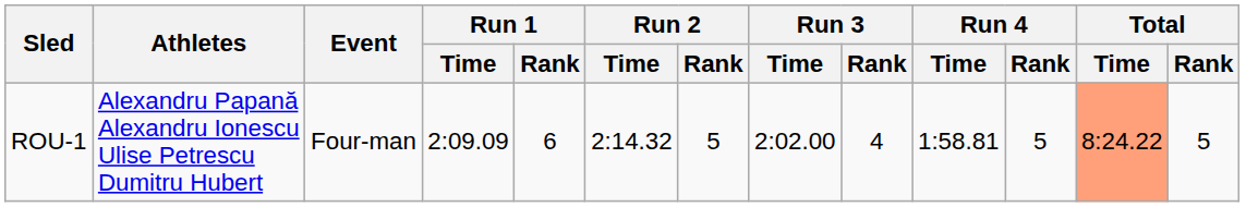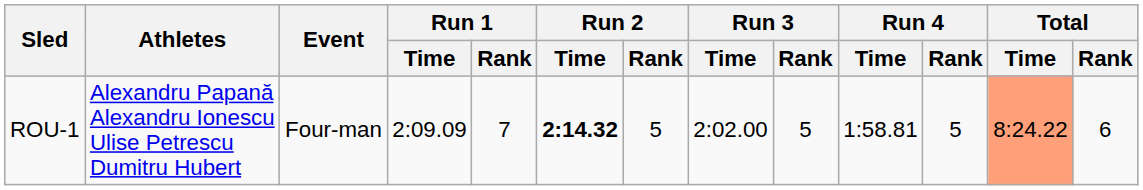ROU-1 | Run 1 / Rank: 6 -> 7
ROU-1 | Run 2 / Time: normal -> bold
ROU-1 | Run 3 / Rank: 4 -> 5
ROU-1 | Total / Rank: 5 -> 6
